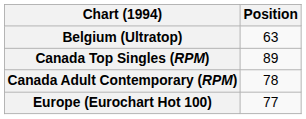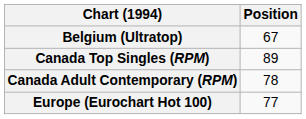Belgium (Ultratop) | Position: 63 -> 67
